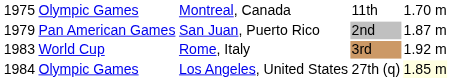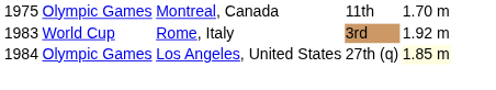- row: 1979 | Pan American Games | San Juan, Puerto Rico | 2nd | 1.87 m
